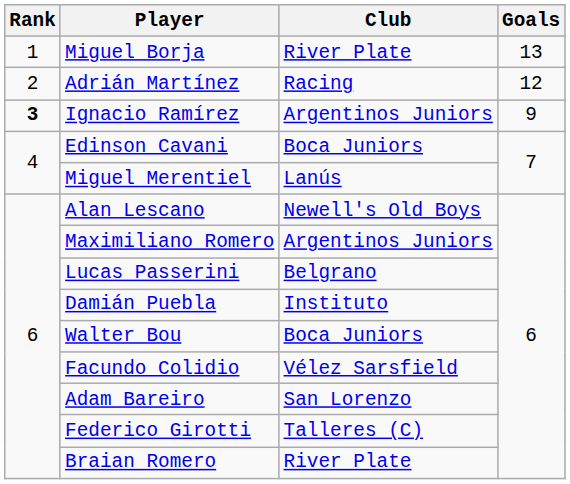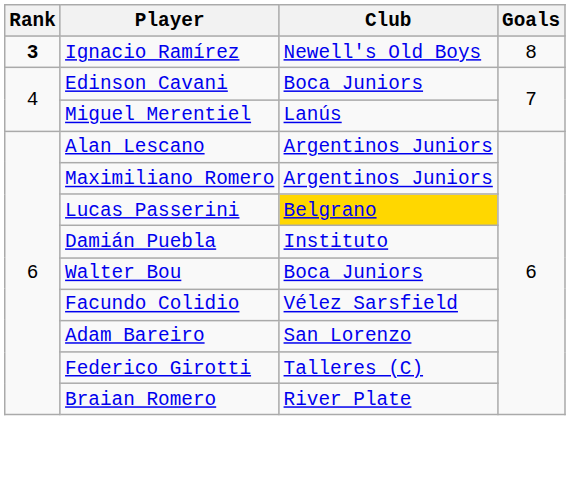- row: 1 | Miguel Borja | River Plate | 13
- row: 2 | Adrián Martínez | Racing | 12
Ignacio Ramírez | Club: Argentinos Juniors -> Newell's Old Boys
Ignacio Ramírez | Goals: 9 -> 8
Alan Lescano | Club: Newell's Old Boys -> Argentinos Juniors
Lucas Passerini | Club: no background -> gold background
